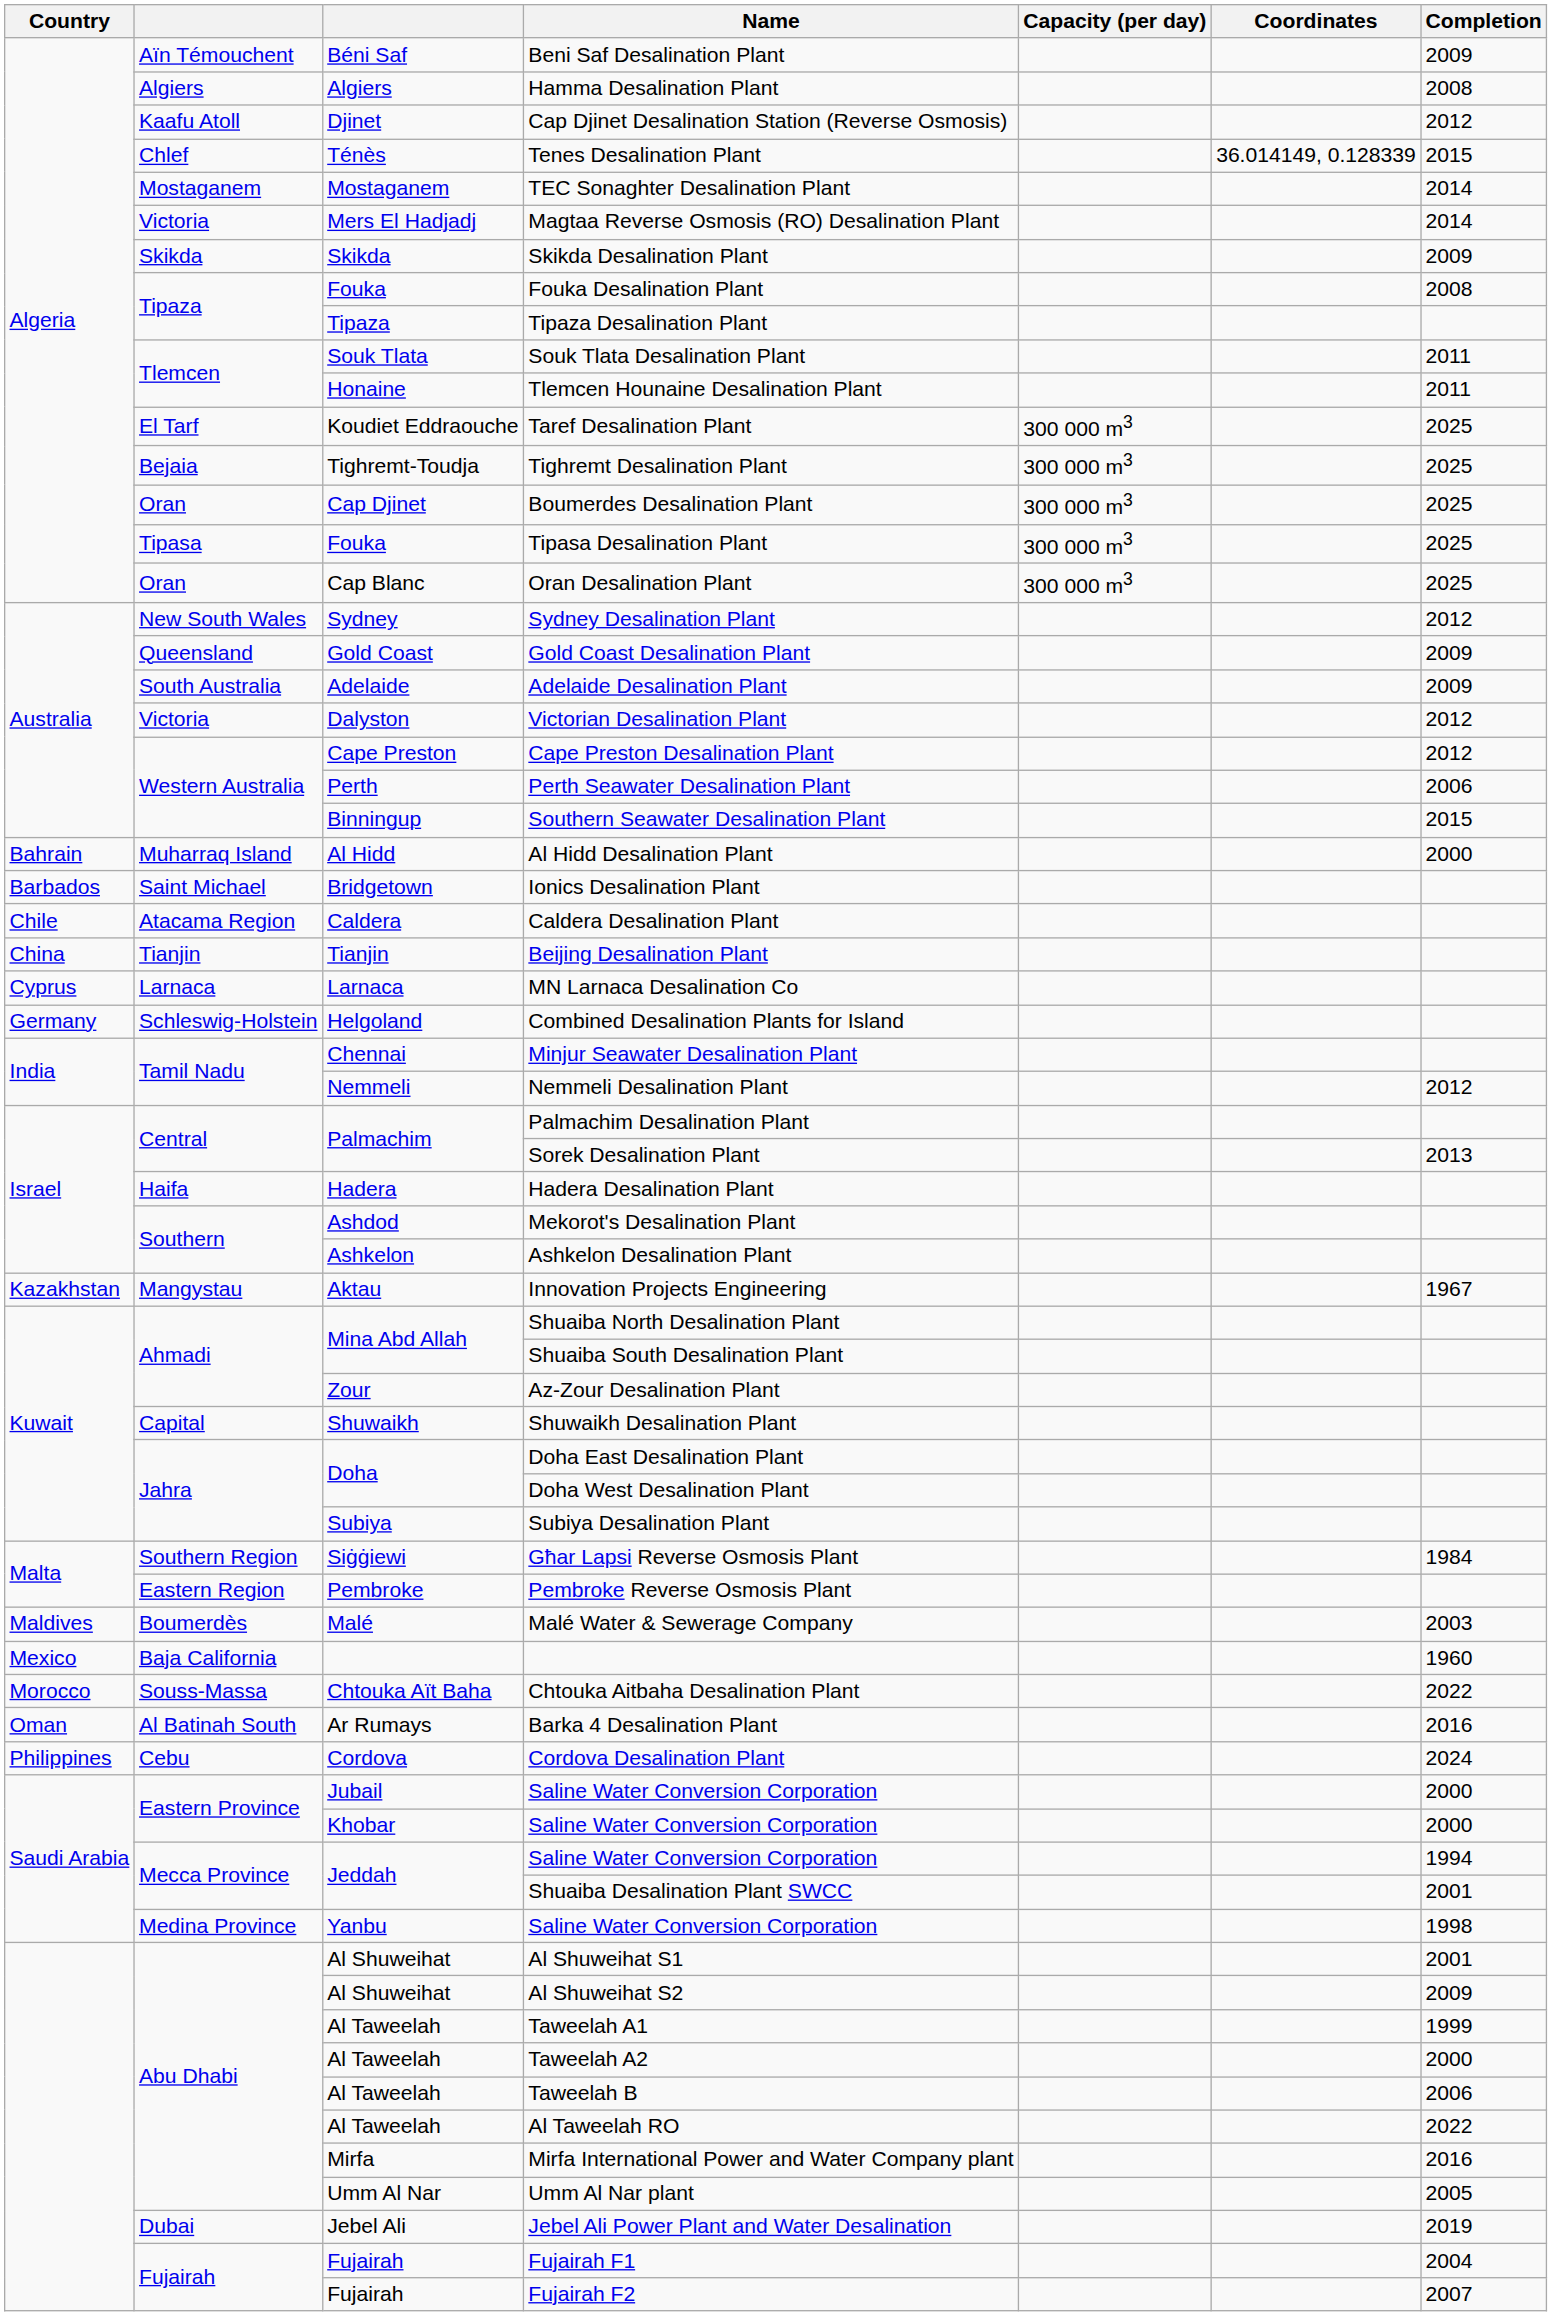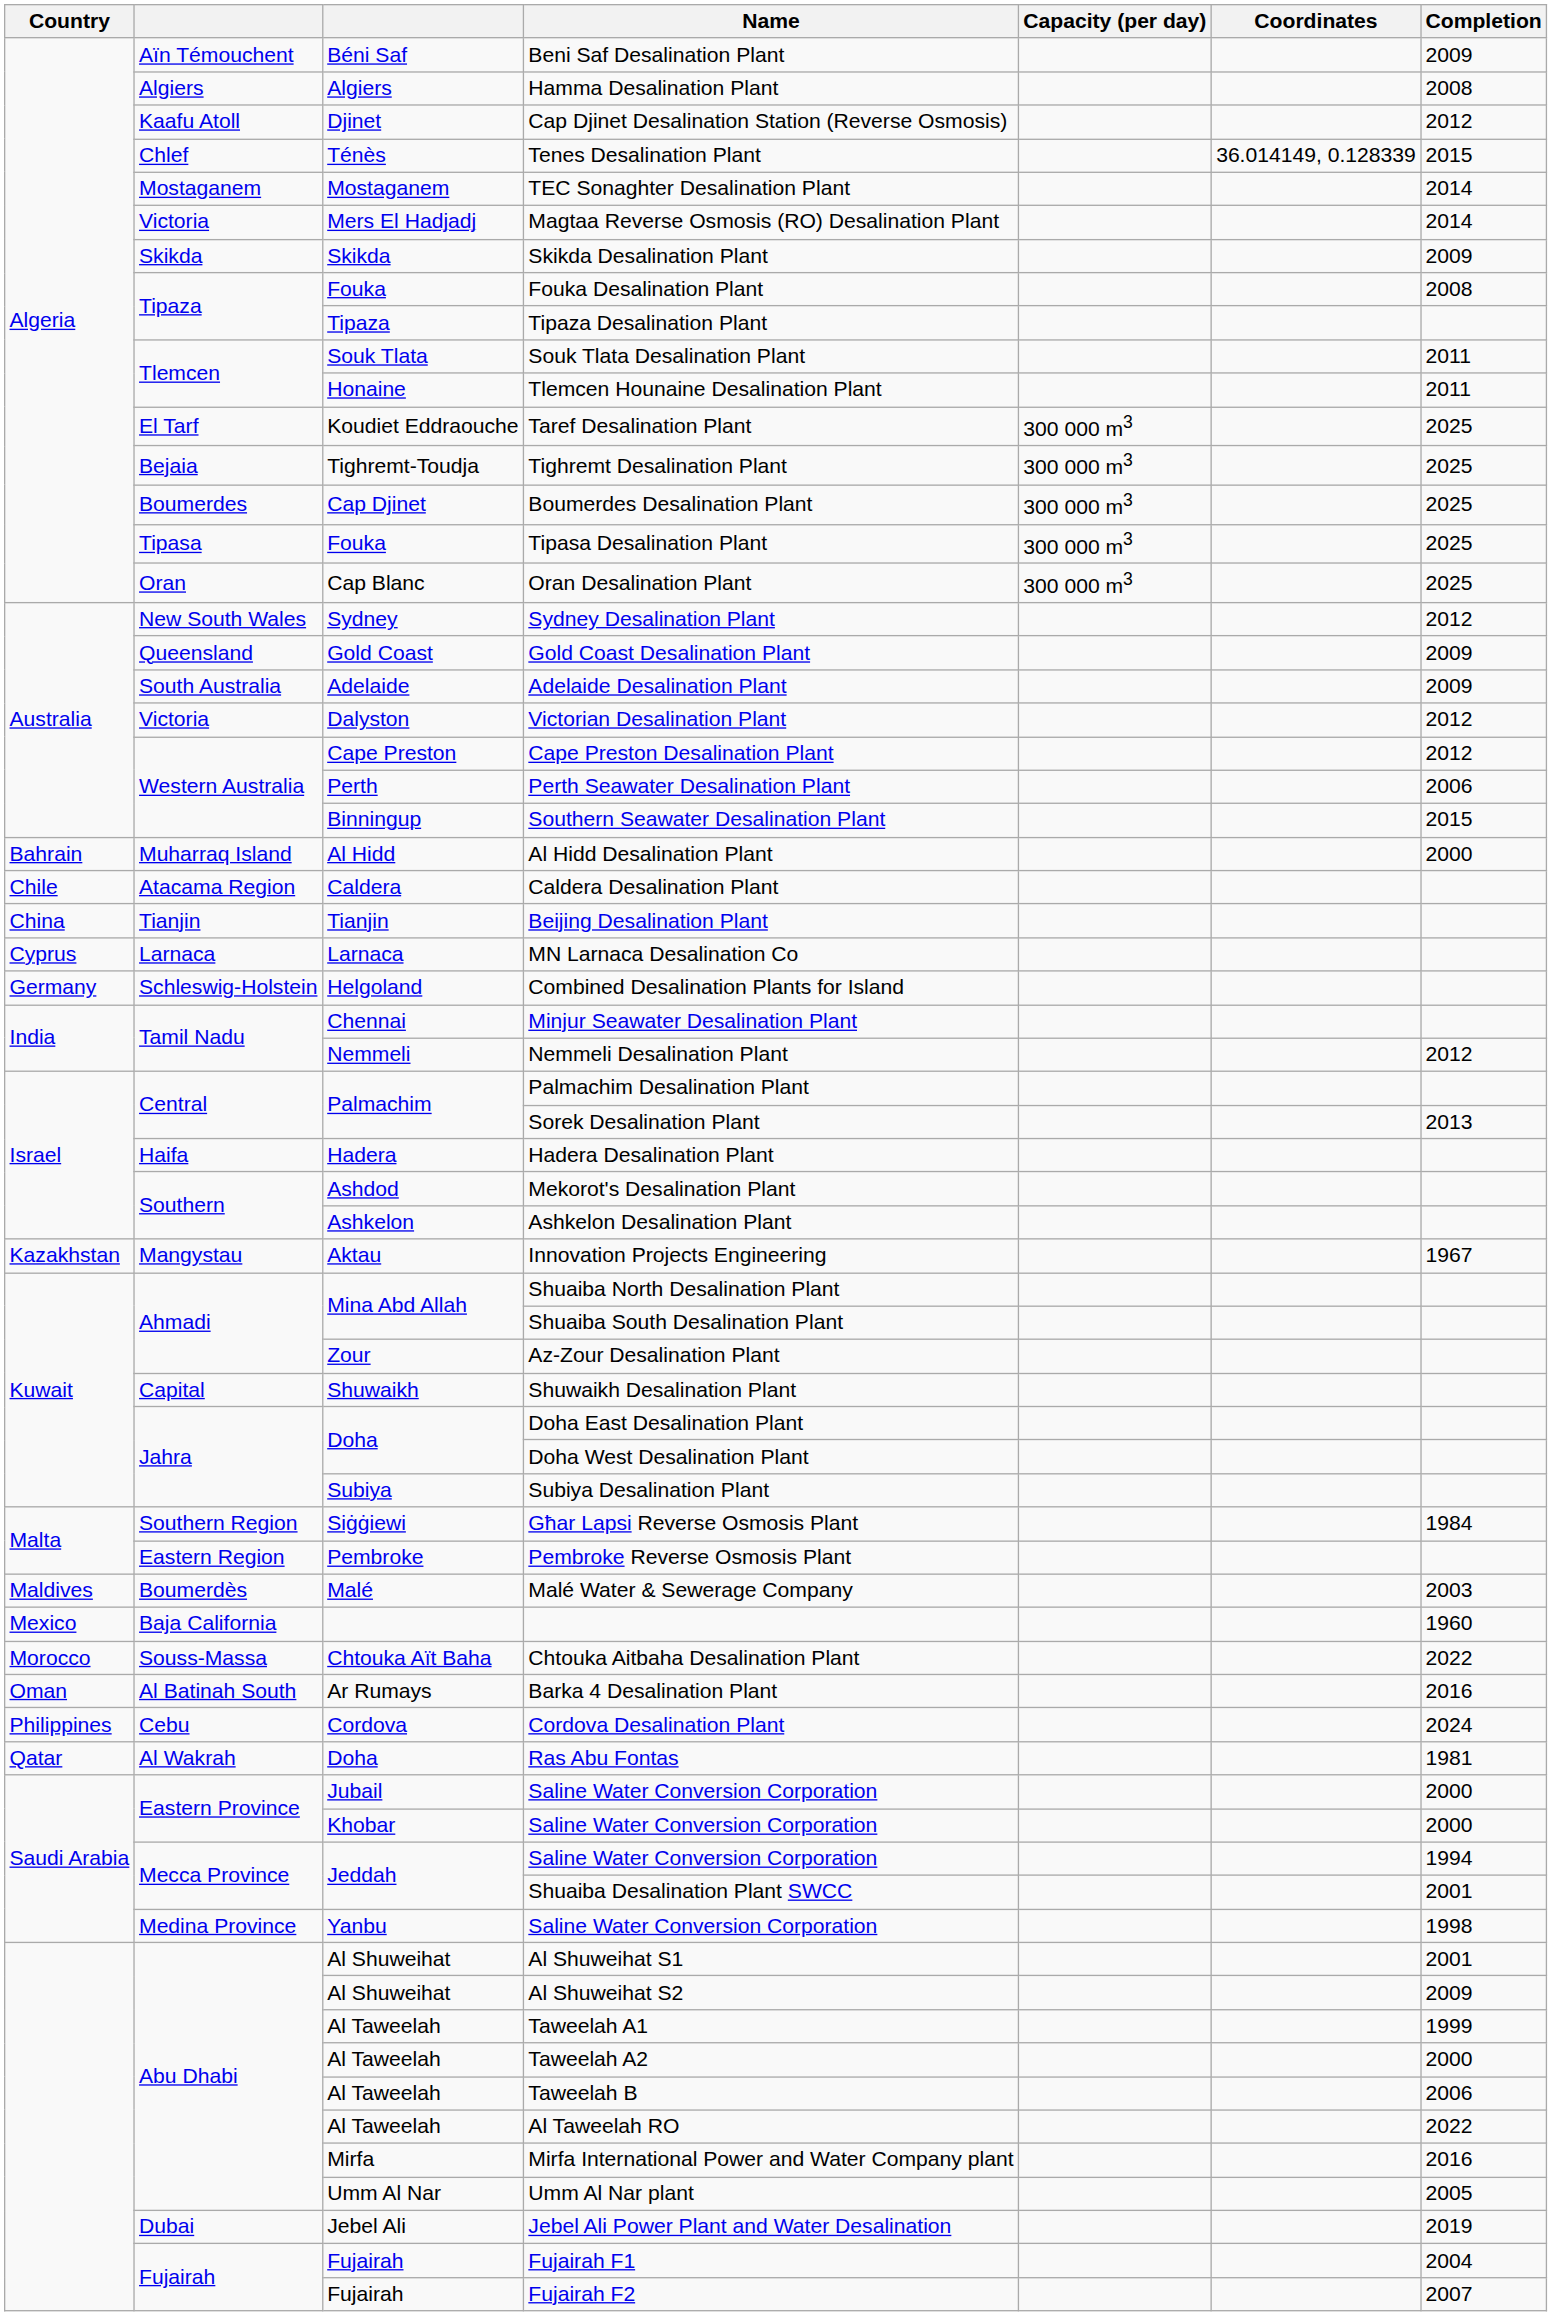Boumerdes Desalination Plant | column 2: Oran -> Boumerdes
- row: Barbados | Saint Michael | Bridgetown | Ionics Desalination Plant
+ row: Qatar | Al Wakrah | Doha | Ras Abu Fontas | 1981
